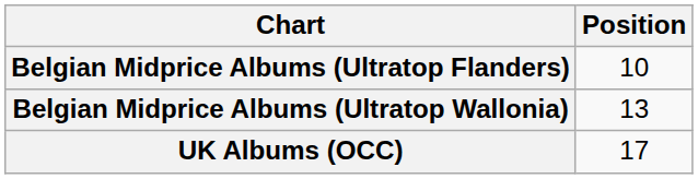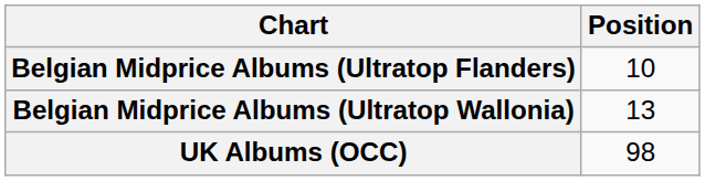UK Albums (OCC) | Position: 17 -> 98
